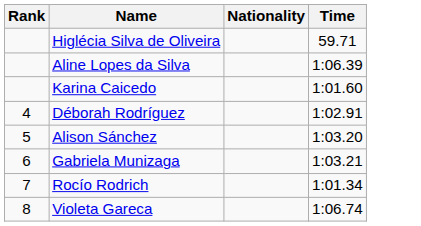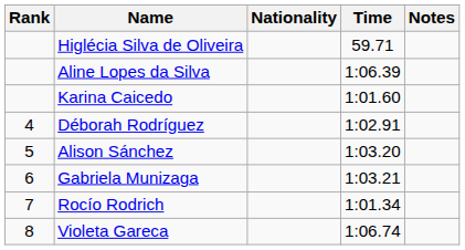+ column: Notes
